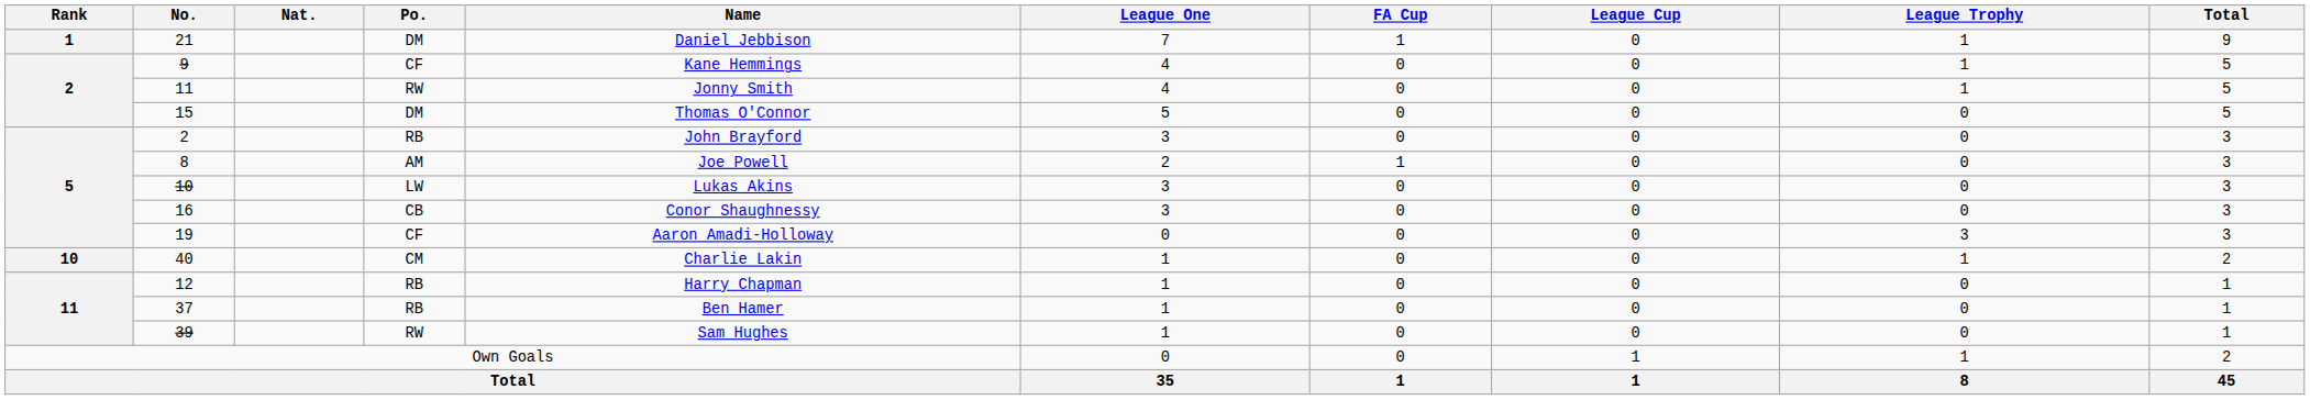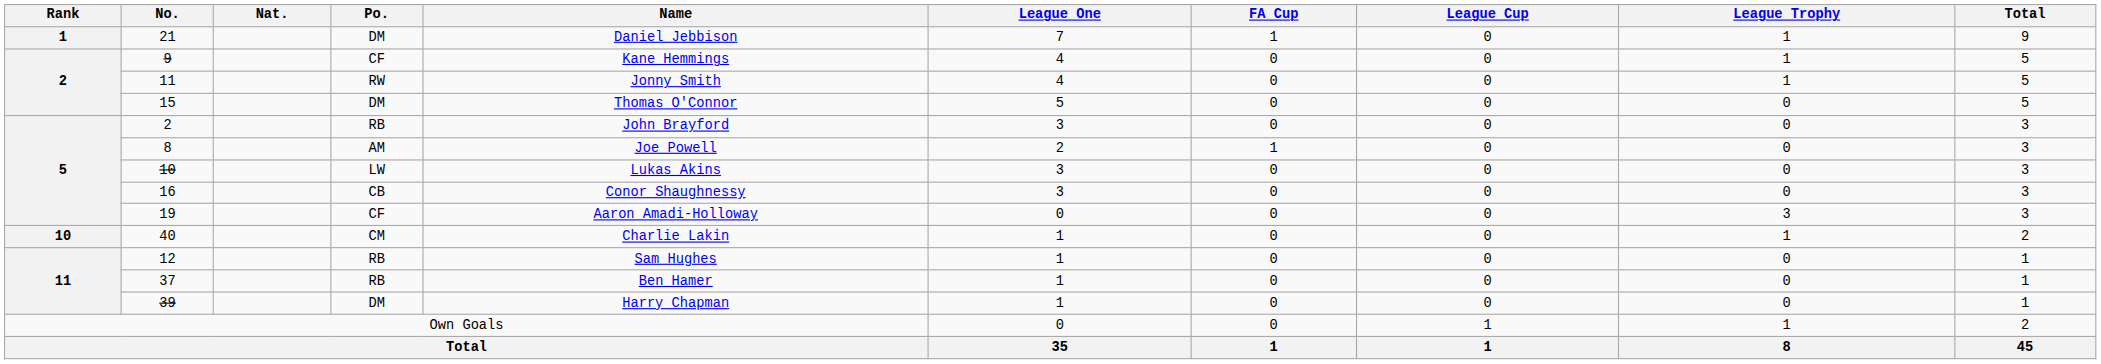12 | Name: Harry Chapman -> Sam Hughes
39 | Po.: RW -> DM
39 | Name: Sam Hughes -> Harry Chapman
